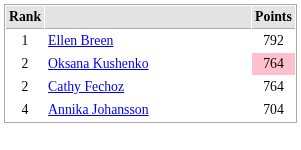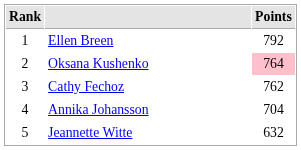Cathy Fechoz | Rank: 2 -> 3
Cathy Fechoz | Points: 764 -> 762
+ row: 5 | Jeannette Witte | 632
